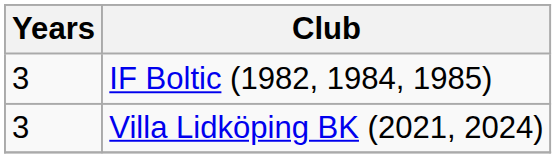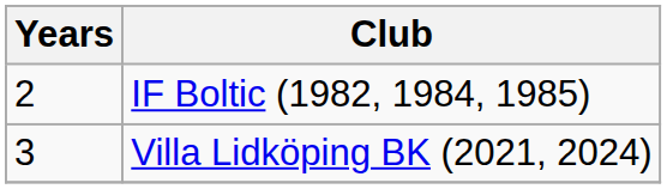IF Boltic (1982, 1984, 1985) | Years: 3 -> 2
